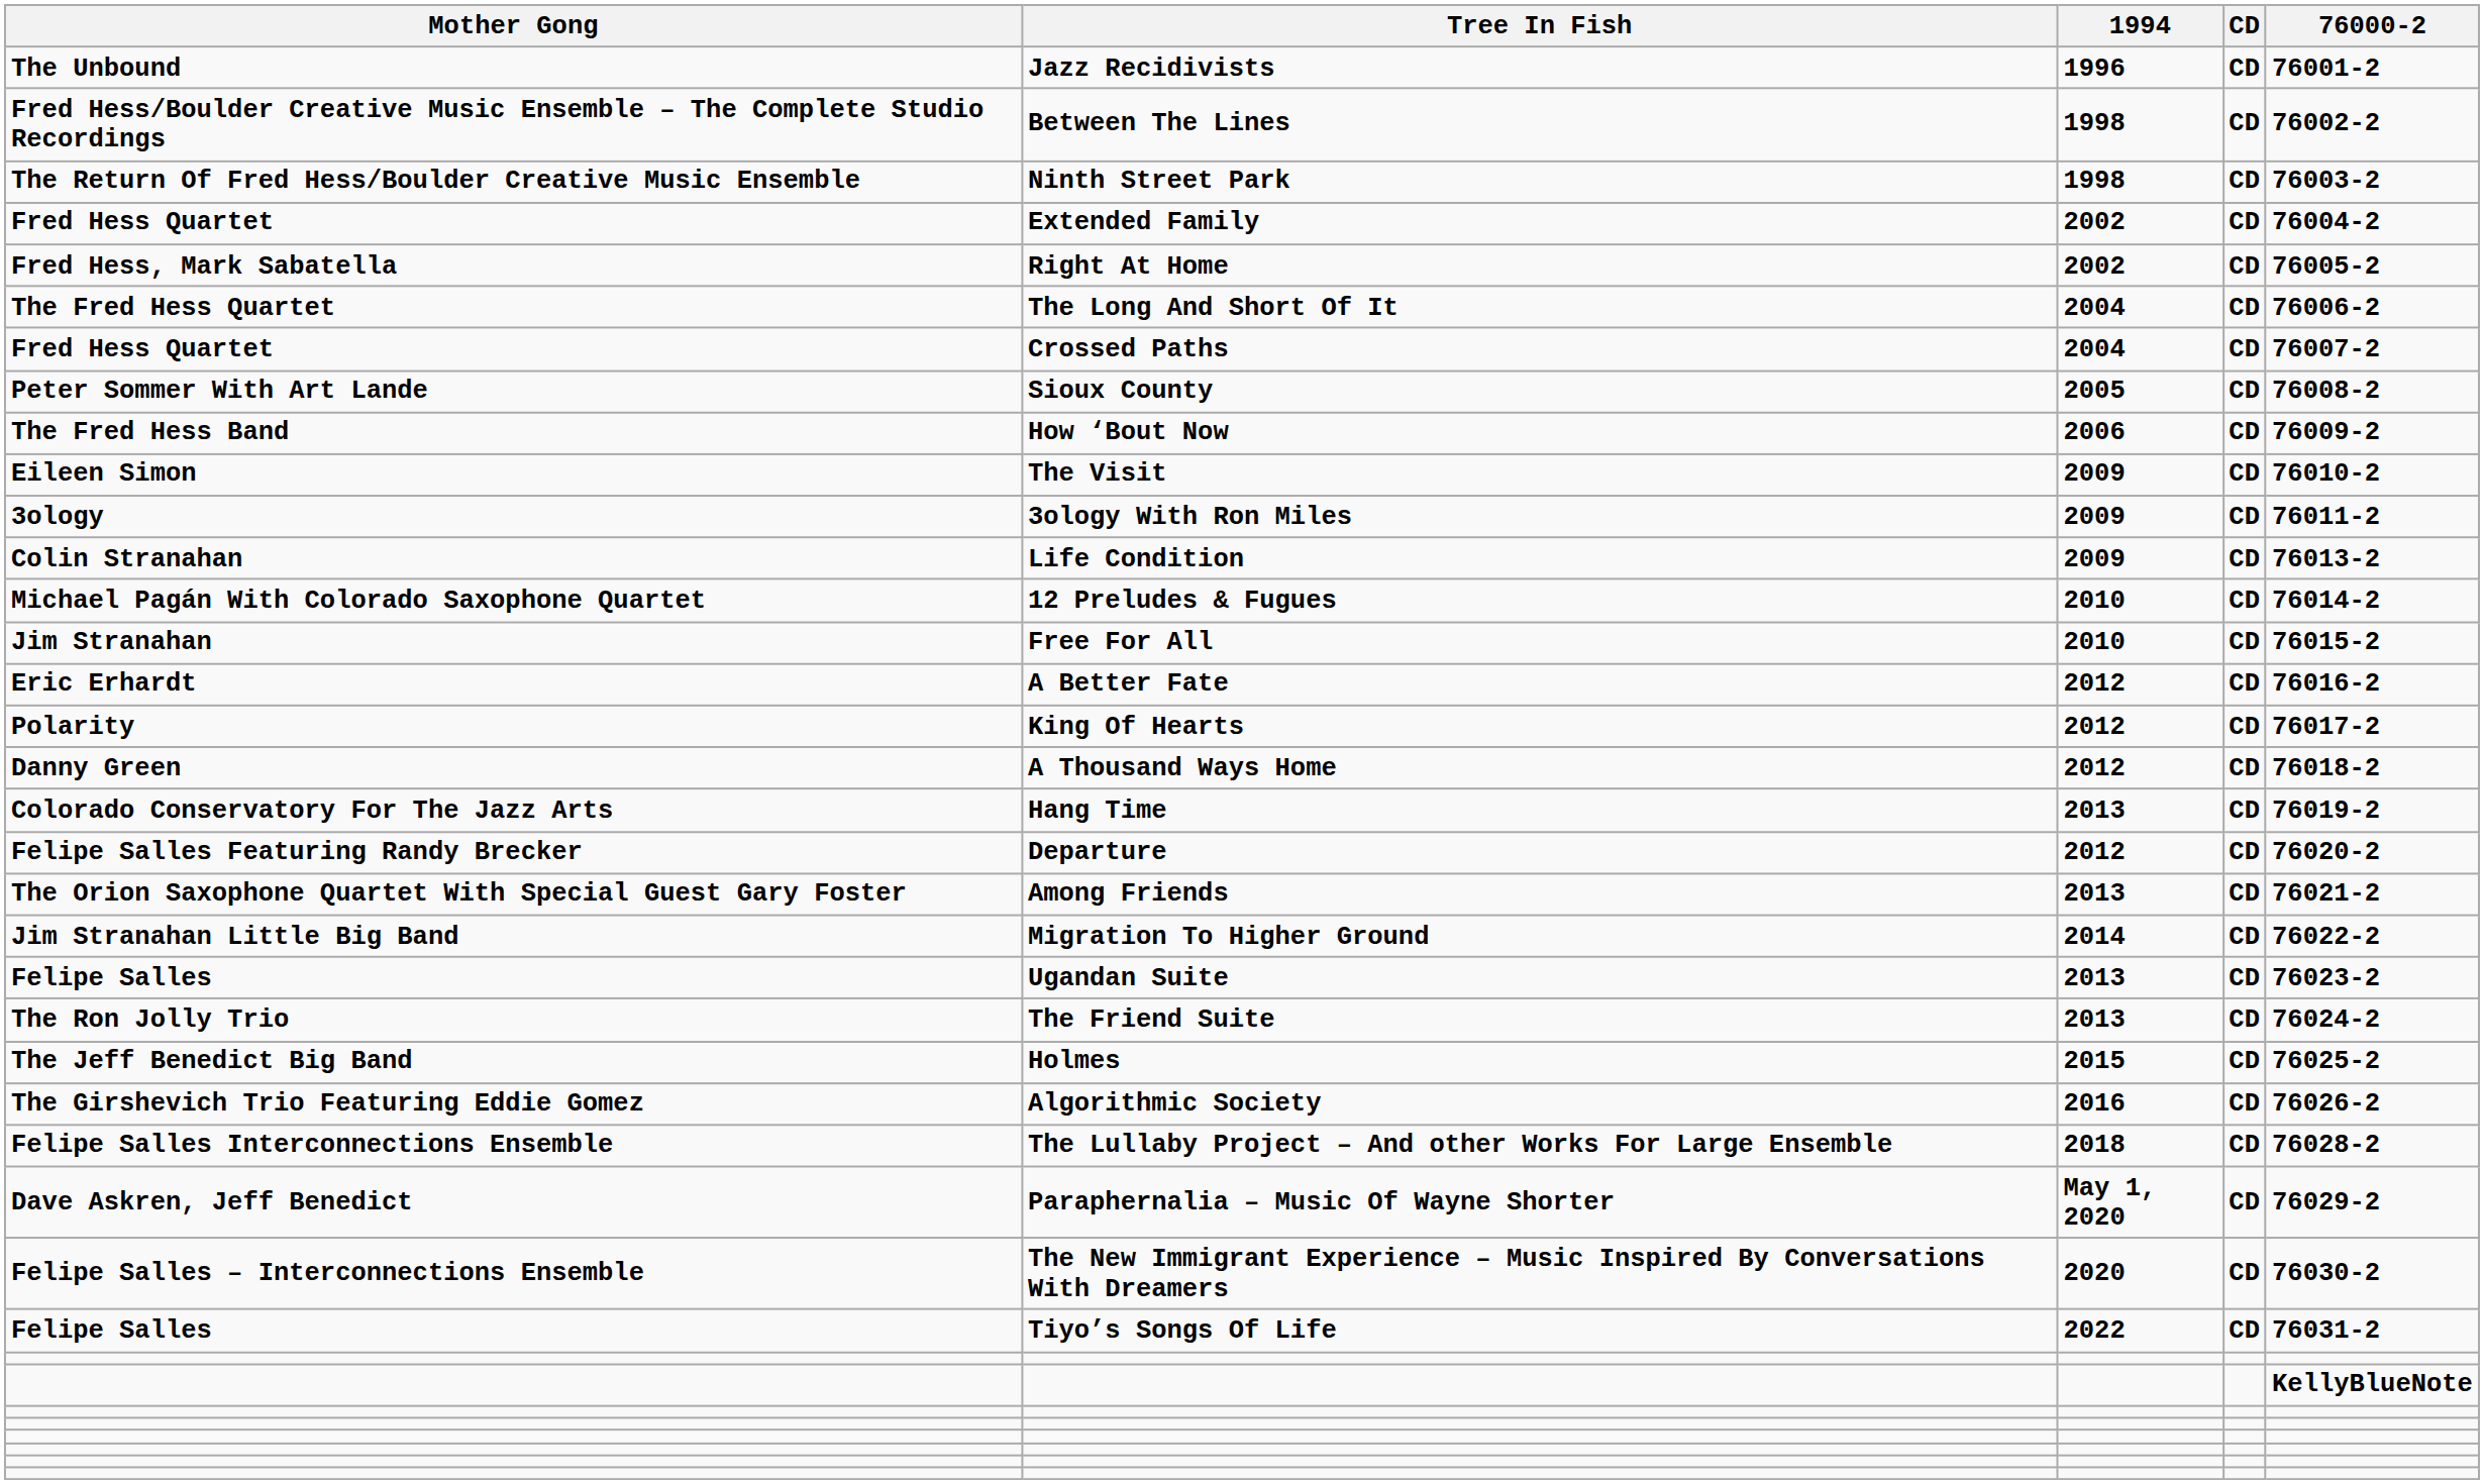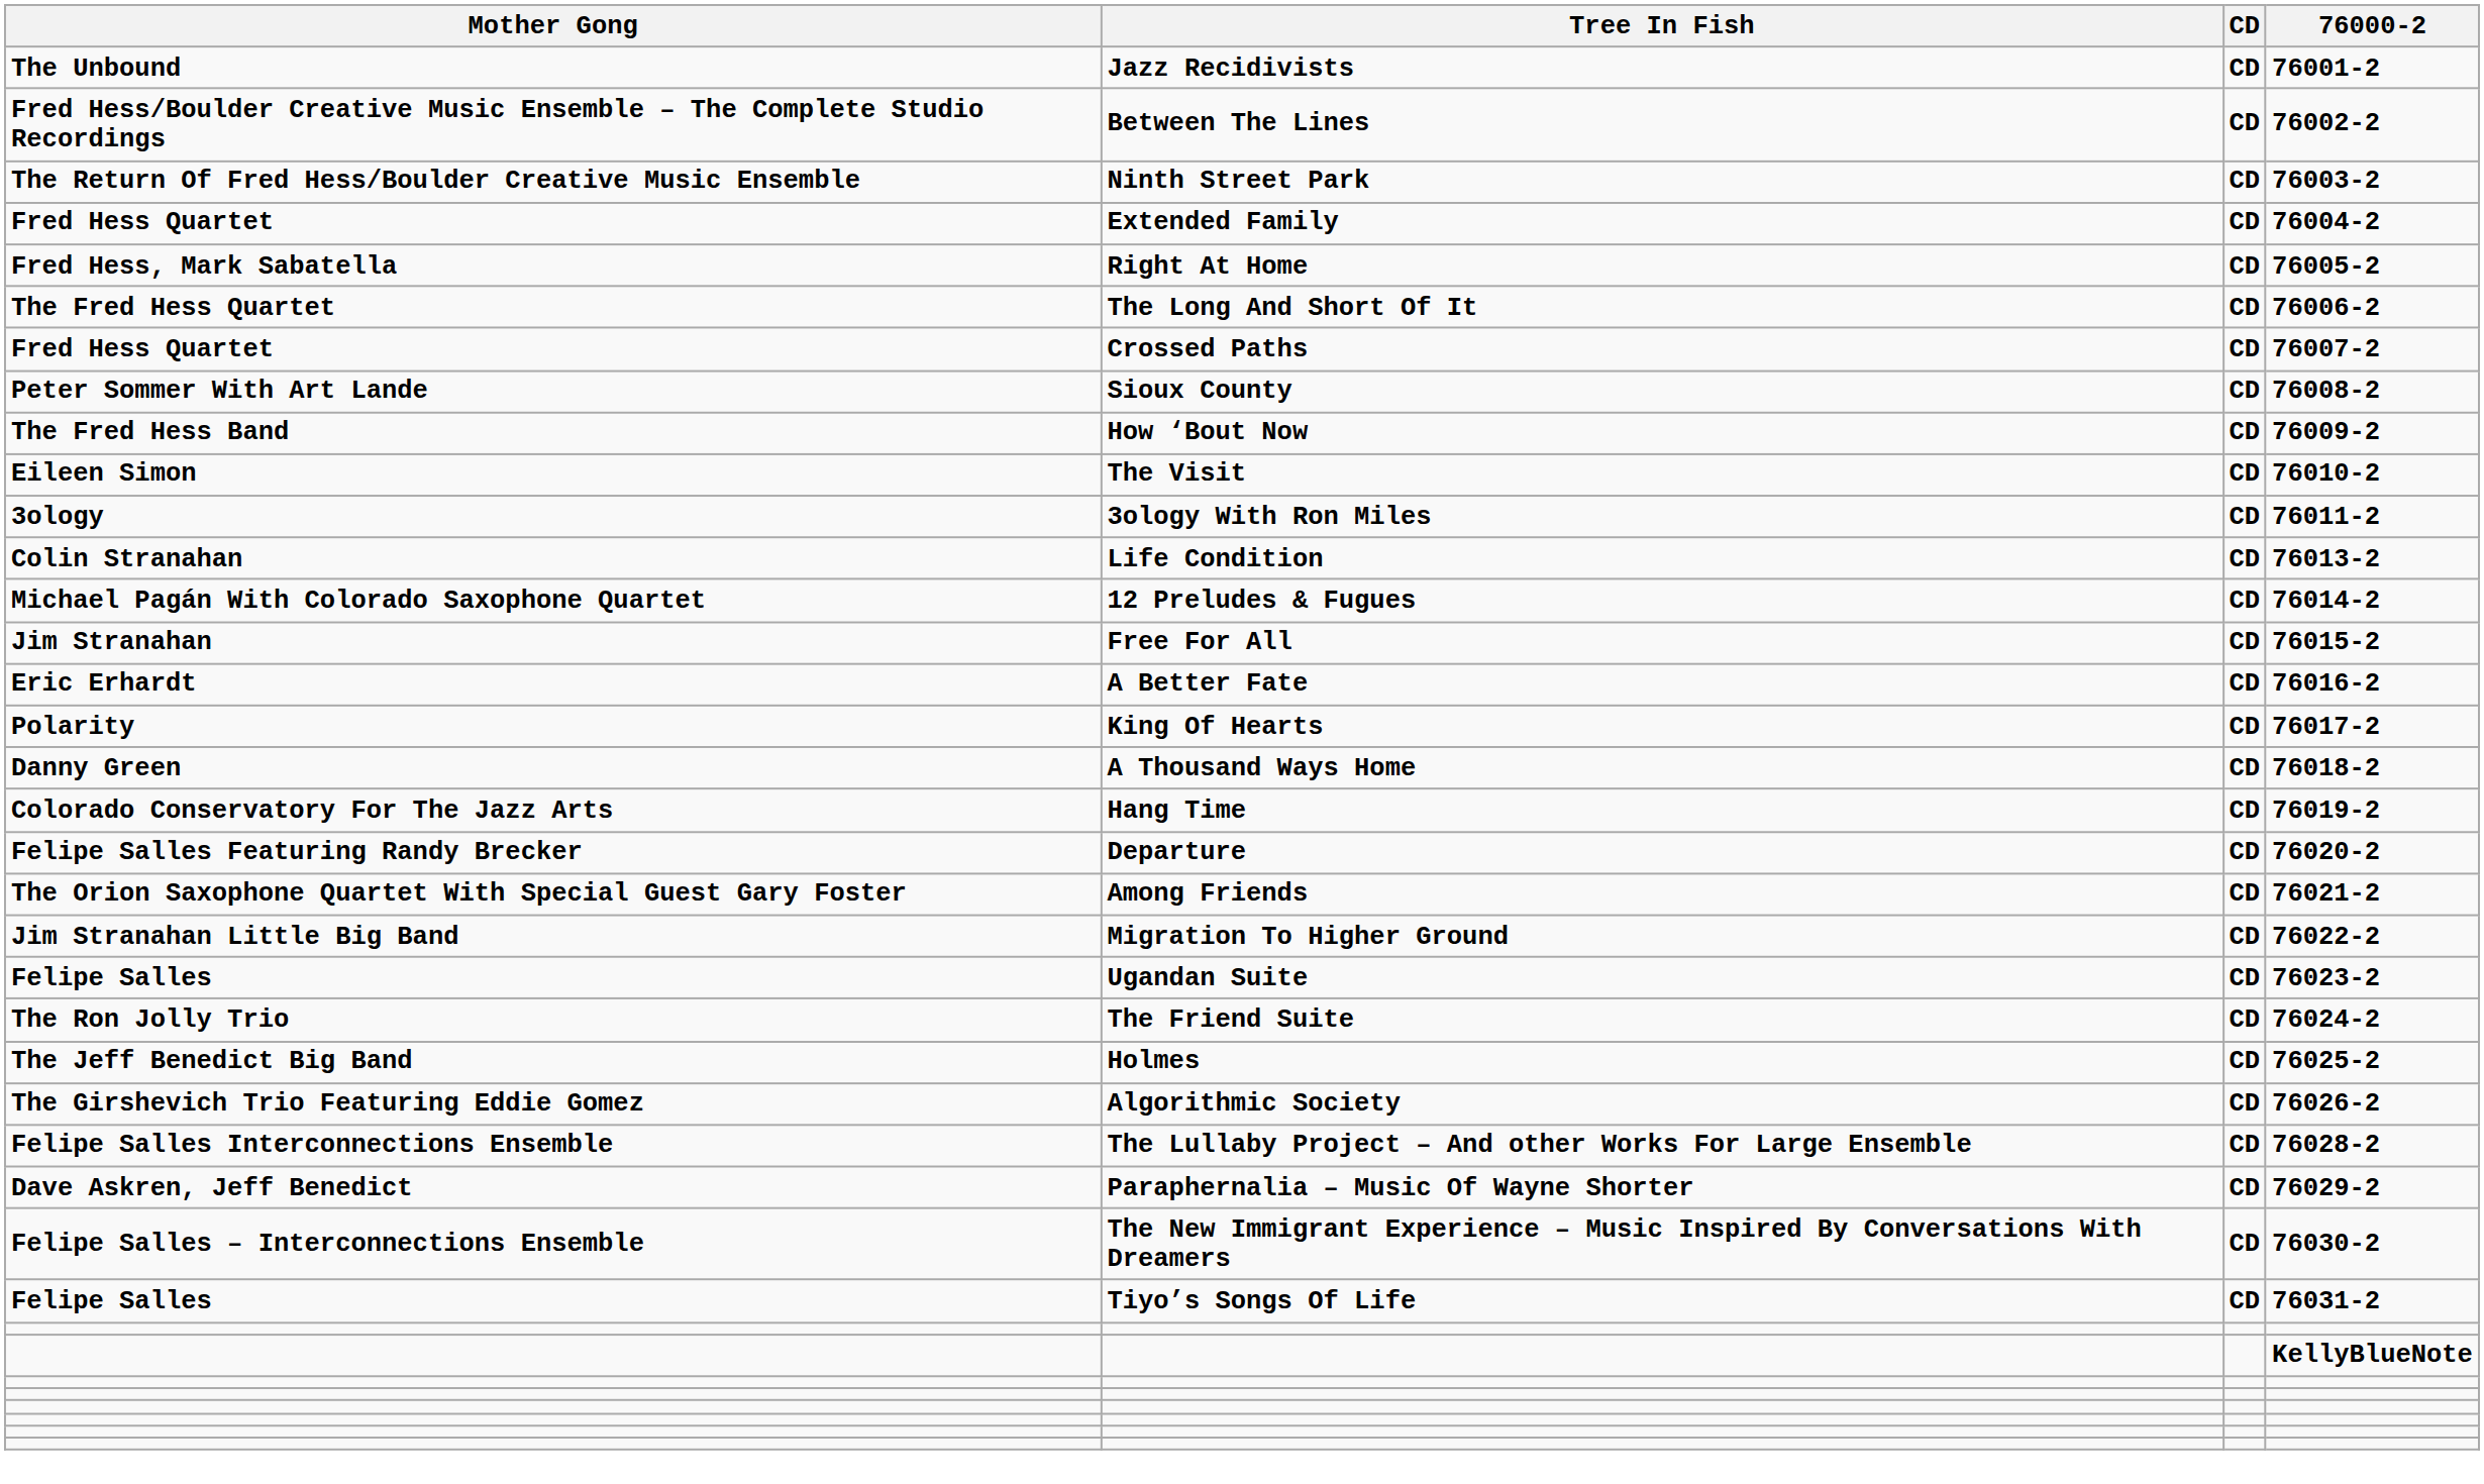- column: 1994 | 1996 | 1998 | 1998 | 2002 | 2002 | 2004 | 2004 | 2005 | 2006 | 2009 | 2009 | 2009 | 2010 | 2010 | 2012 | 2012 | 2012 | 2013 | 2012 | 2013 | 2014 | 2013 | 2013 | 2015 | 2016 | 2018 | May 1, 2020 | 2020 | 2022
